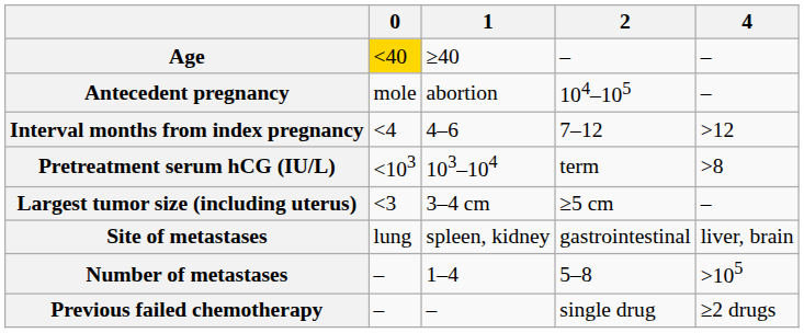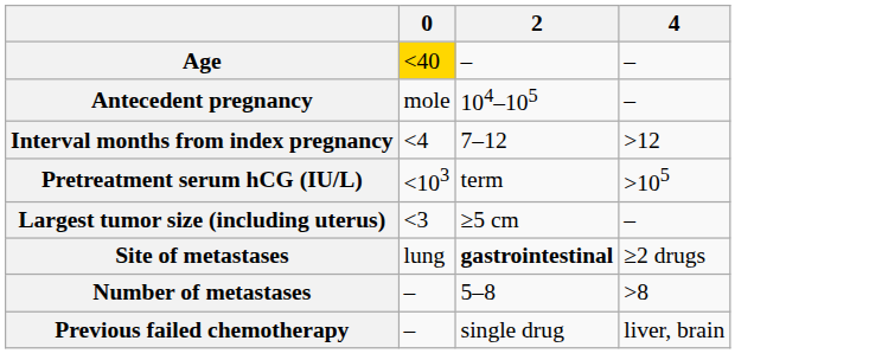- column: 1 | ≥40 | abortion | 4–6 | 103–104 | 3–4 cm | spleen, kidney | 1–4 | –
Pretreatment serum hCG (IU/L) | 4: >8 -> >105
Site of metastases | 2: normal -> bold
Site of metastases | 4: liver, brain -> ≥2 drugs
Number of metastases | 4: >105 -> >8
Previous failed chemotherapy | 4: ≥2 drugs -> liver, brain
